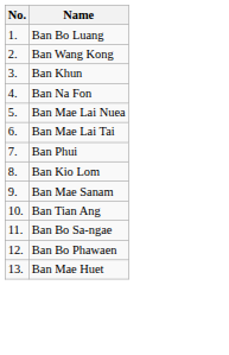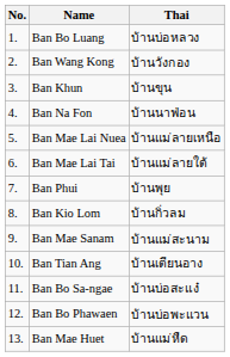+ column: Thai | บ้านบ่อหลวง | บ้านวังกอง | บ้านขุน | บ้านนาฟ่อน | บ้านแม่ลายเหนือ | บ้านแม่ลายใต้ | บ้านพุย | บ้านกิ่วลม | บ้านแม่สะนาม | บ้านเตียนอาง | บ้านบ่อสะแง๋ | บ้านบ่อพะแวน | บ้านแม่หืด
